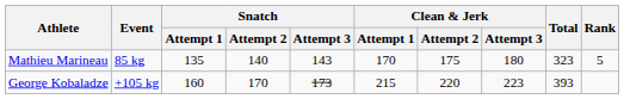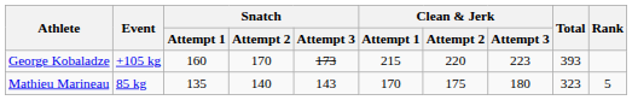rows swapped: Mathieu Marineau <-> George Kobaladze
